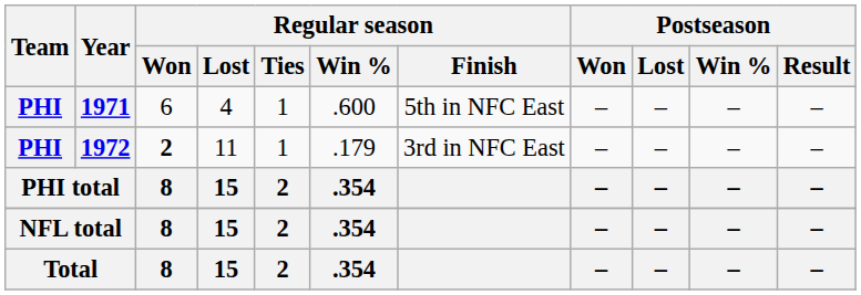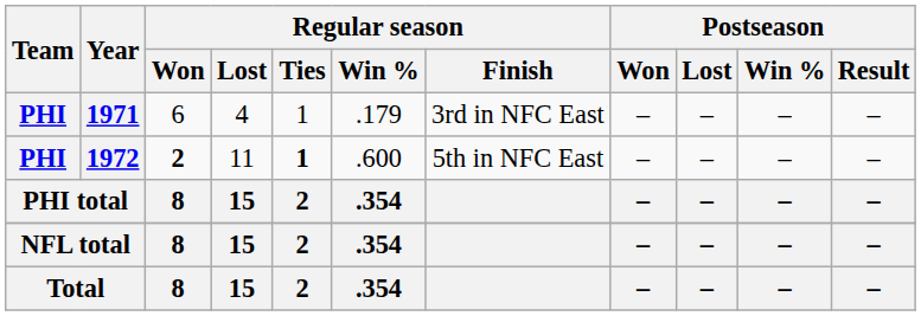1971 | Regular season / Win %: .600 -> .179
1971 | Regular season / Finish: 5th in NFC East -> 3rd in NFC East
1972 | Regular season / Ties: normal -> bold
1972 | Regular season / Win %: .179 -> .600
1972 | Regular season / Finish: 3rd in NFC East -> 5th in NFC East
